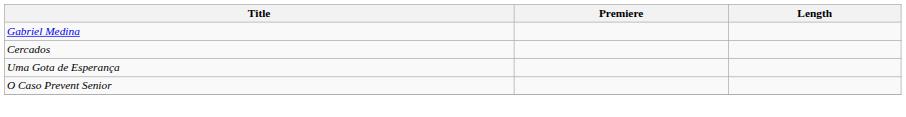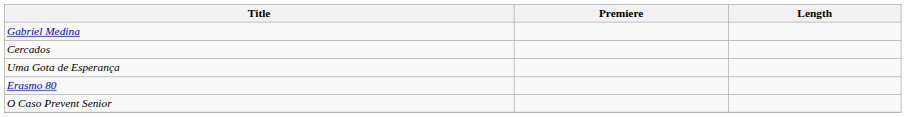+ row: Erasmo 80
